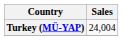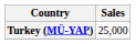Turkey (MÜ-YAP) | Sales: 24,004 -> 25,000
